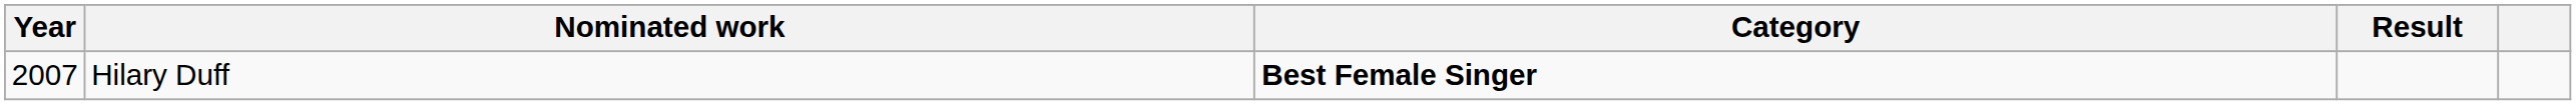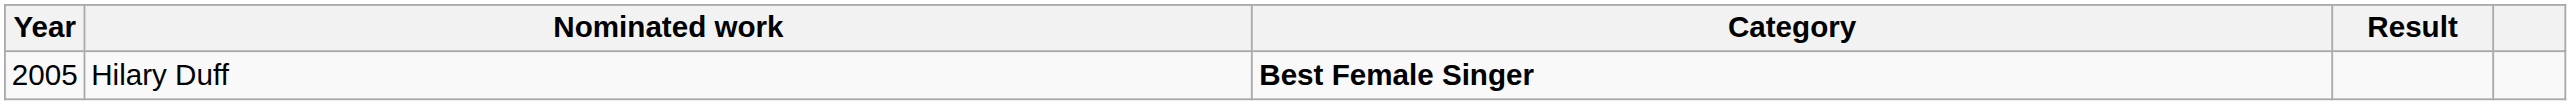Hilary Duff | Year: 2007 -> 2005
